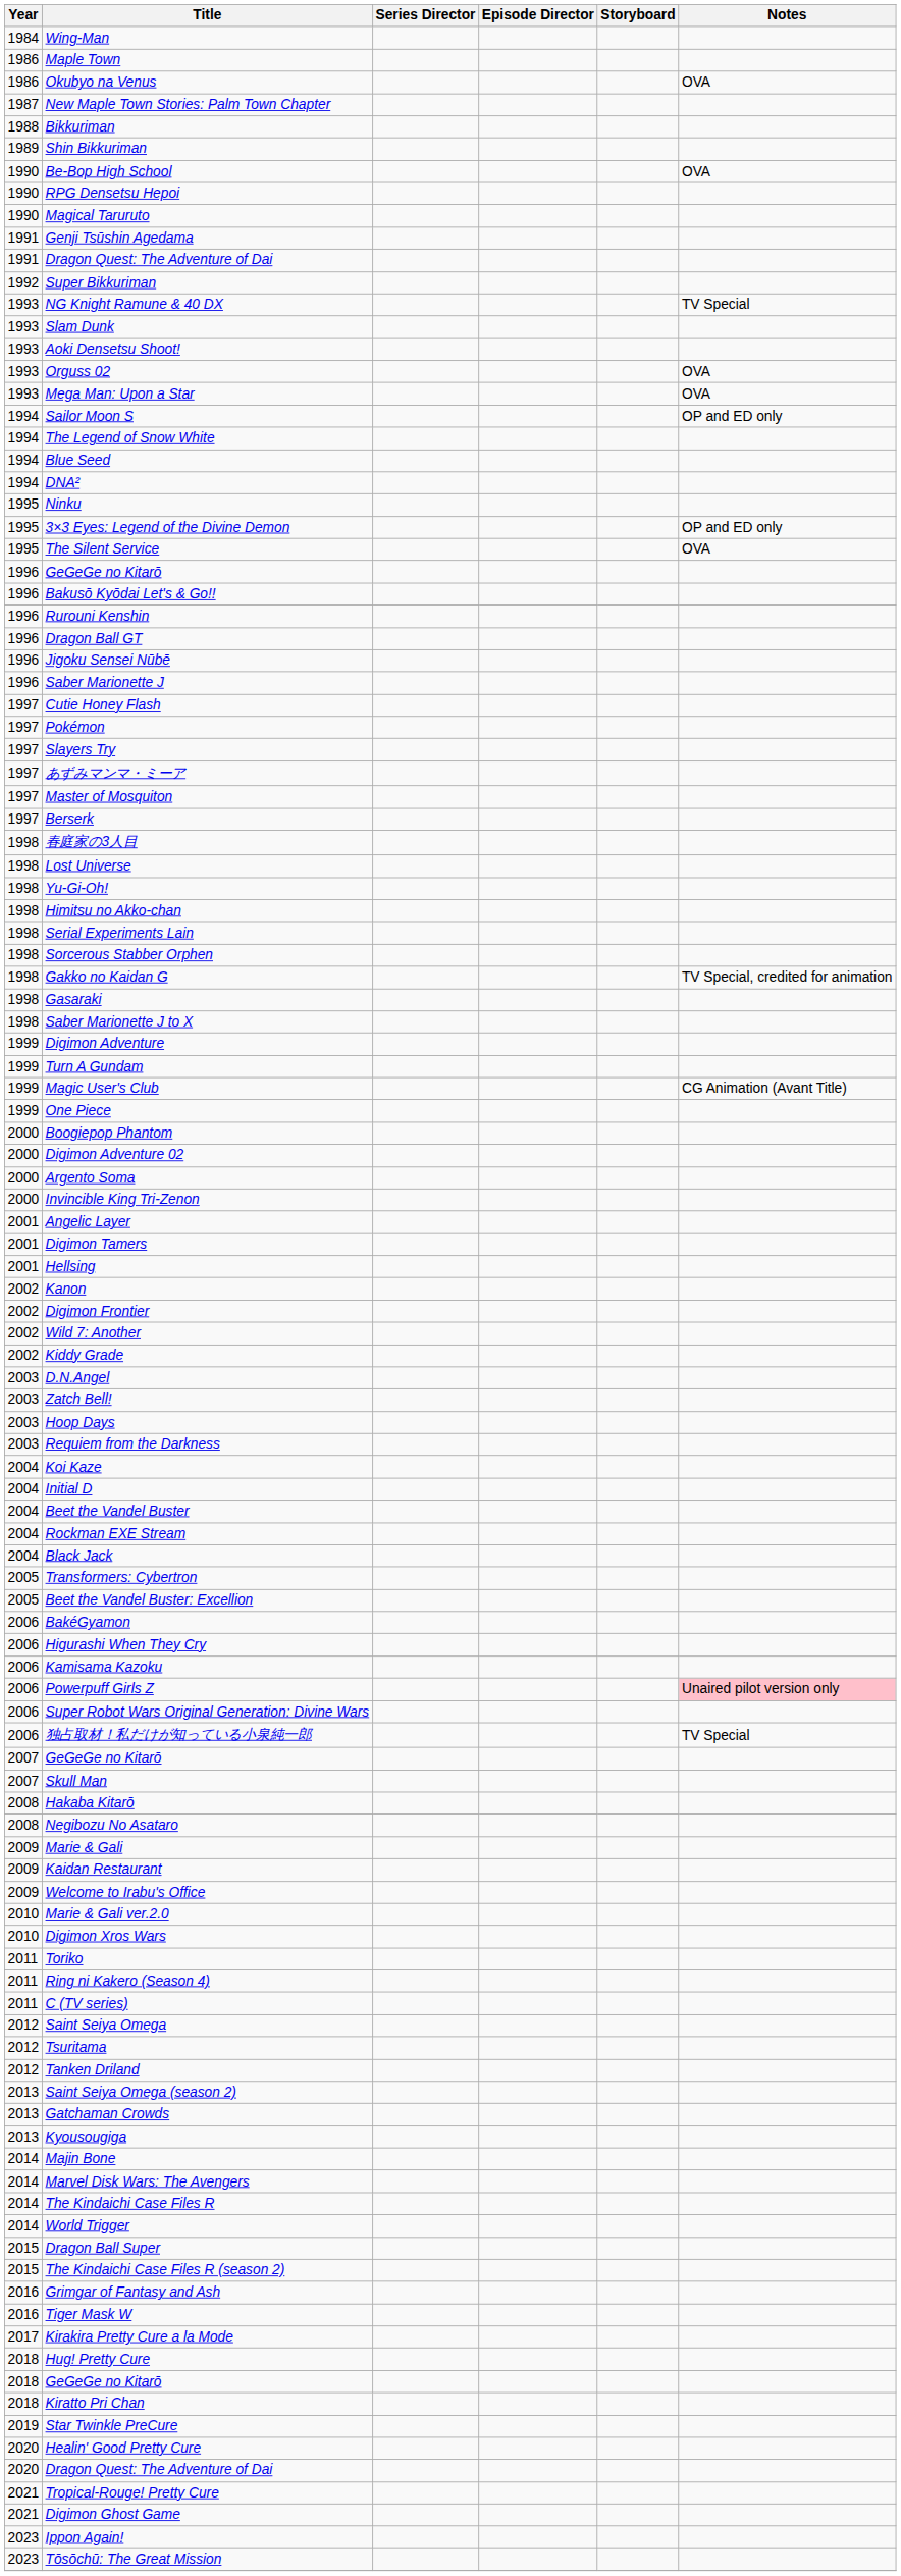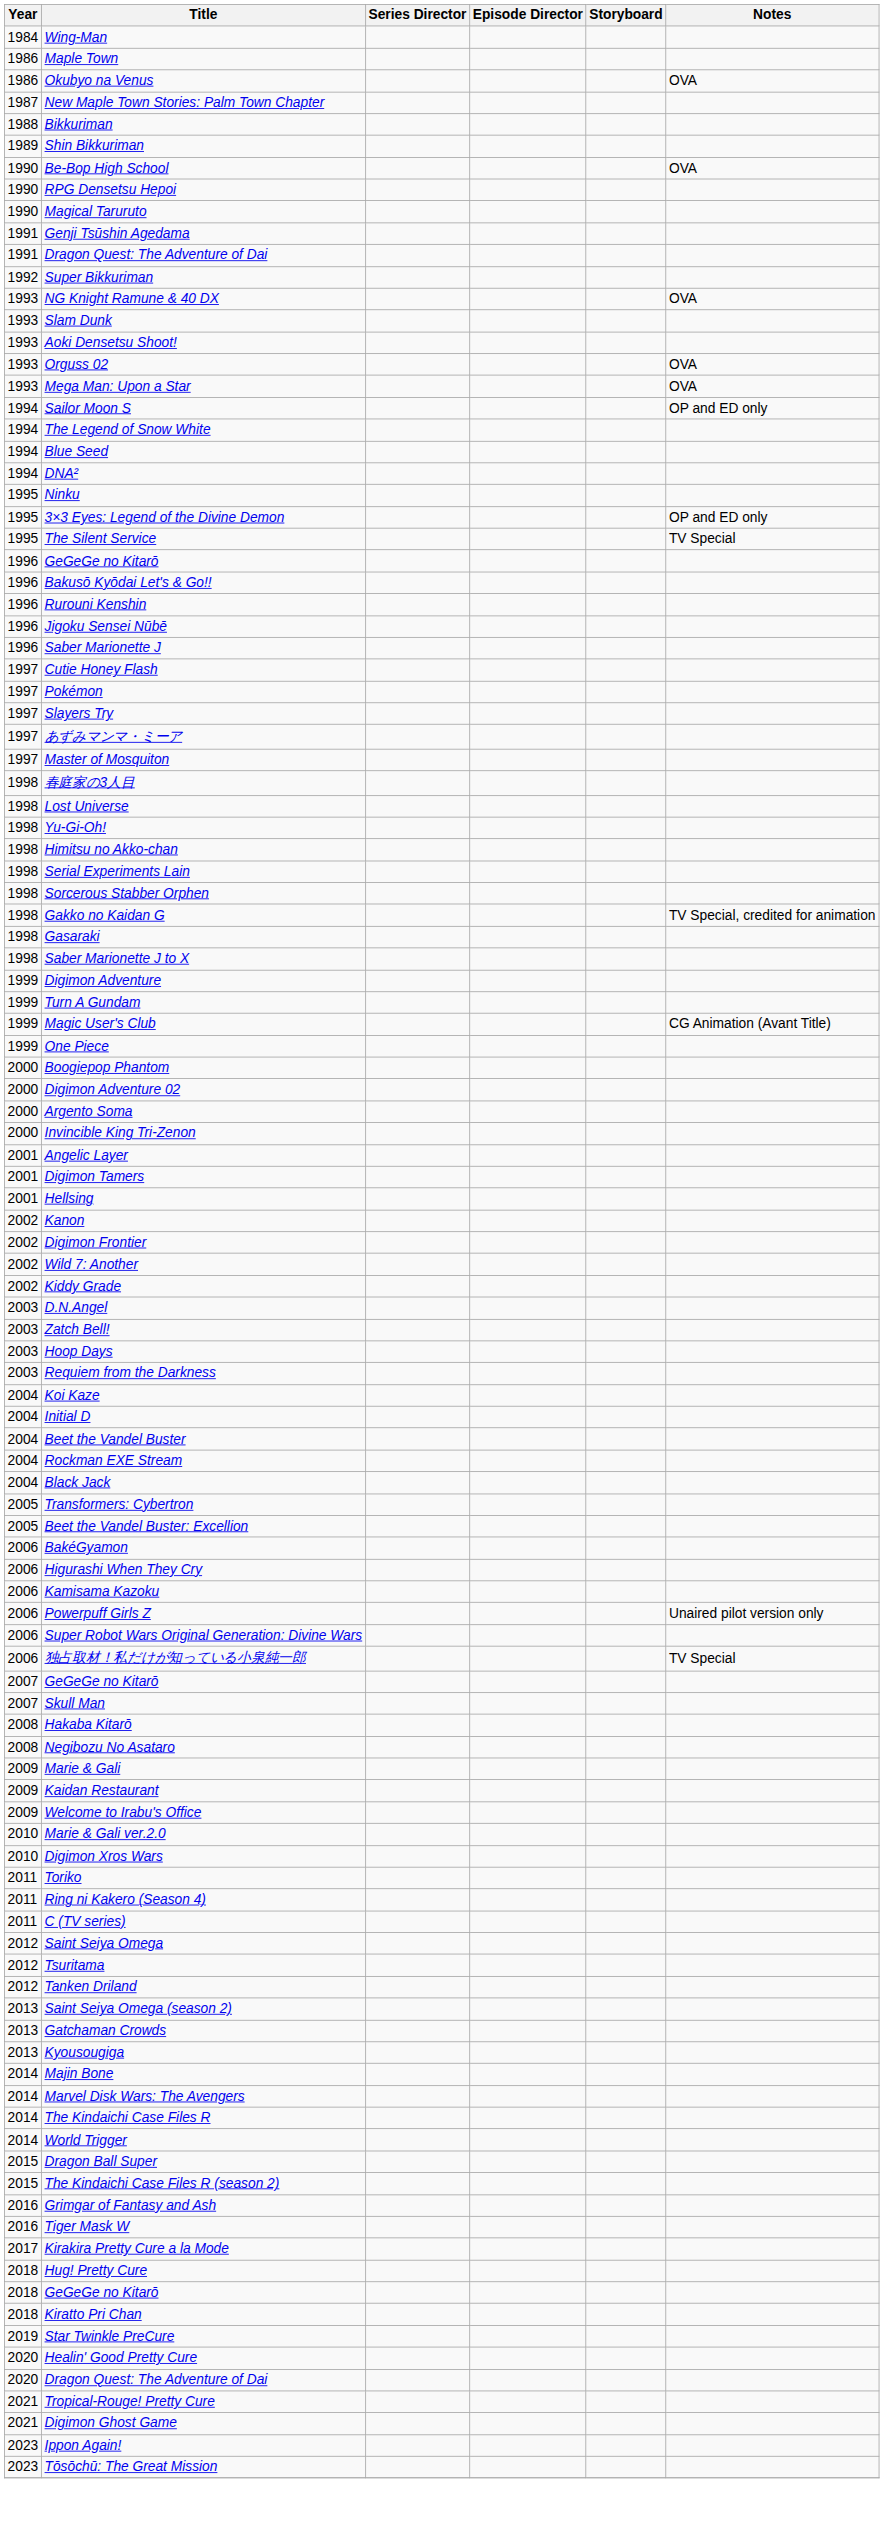NG Knight Ramune & 40 DX | Notes: TV Special -> OVA
The Silent Service | Notes: OVA -> TV Special
- row: 1996 | Dragon Ball GT
- row: 1997 | Berserk
Powerpuff Girls Z | Notes: pink background -> no background
